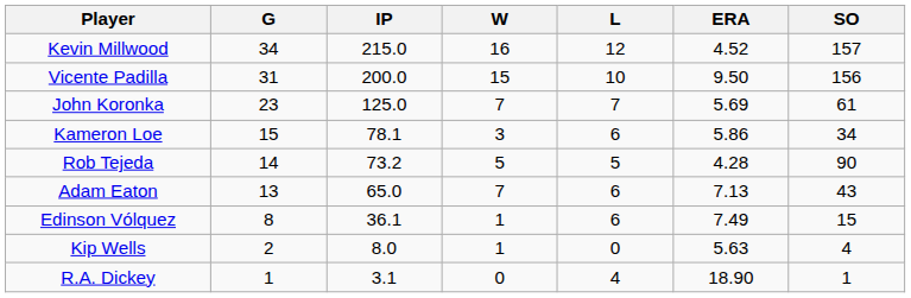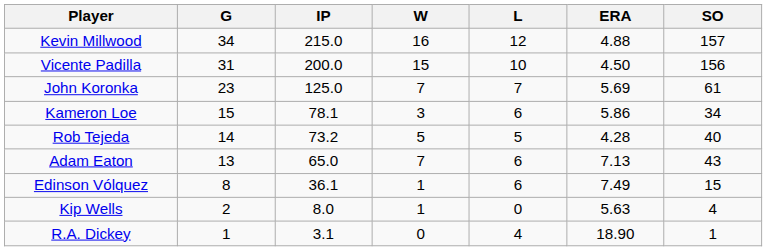Kevin Millwood | ERA: 4.52 -> 4.88
Vicente Padilla | ERA: 9.50 -> 4.50
Rob Tejeda | SO: 90 -> 40
